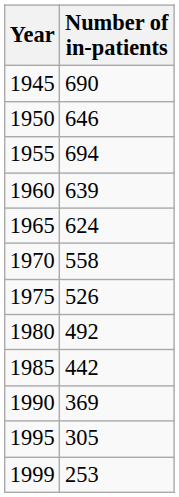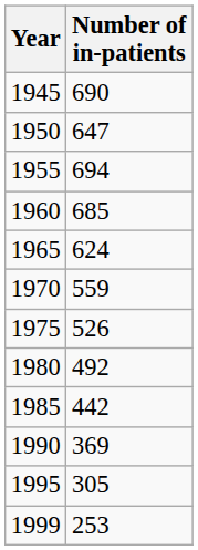1950 | Number of in-patients: 646 -> 647
1960 | Number of in-patients: 639 -> 685
1970 | Number of in-patients: 558 -> 559
